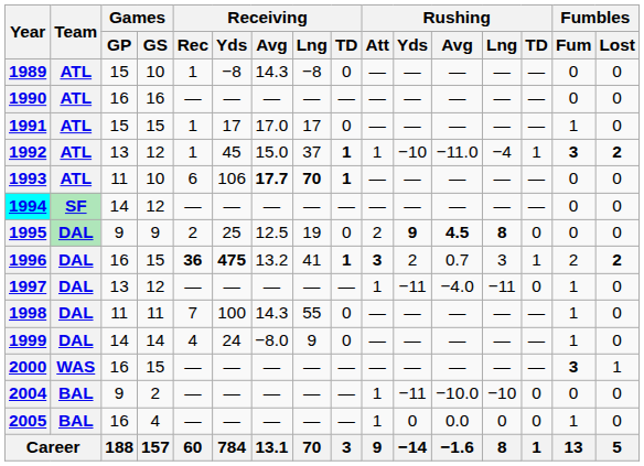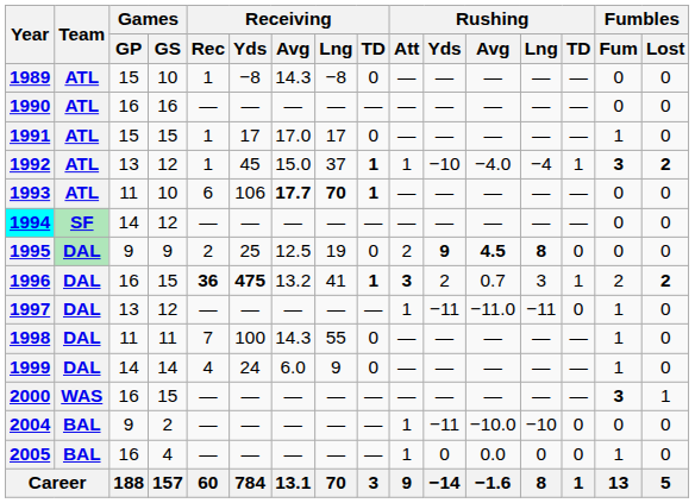1992 | Rushing / Avg: −11.0 -> −4.0
1997 | Rushing / Avg: −4.0 -> −11.0
1999 | Receiving / Avg: −8.0 -> 6.0
